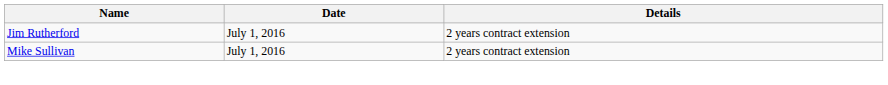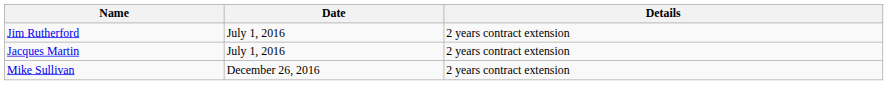+ row: Jacques Martin | July 1, 2016 | 2 years contract extension
Mike Sullivan | Date: July 1, 2016 -> December 26, 2016
